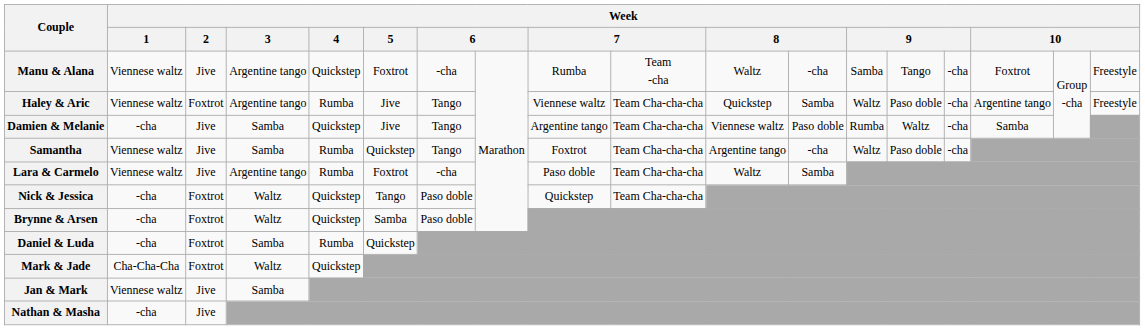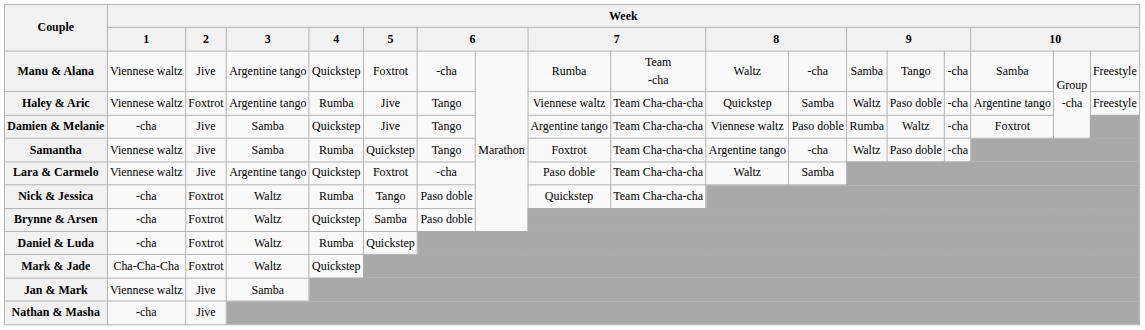Manu & Alana | column 16: Foxtrot -> Samba
Damien & Melanie | column 16: Samba -> Foxtrot
Lara & Carmelo | Week / 4: Rumba -> Quickstep
Nick & Jessica | Week / 4: Quickstep -> Rumba
Daniel & Luda | Week / 3: Samba -> Waltz
